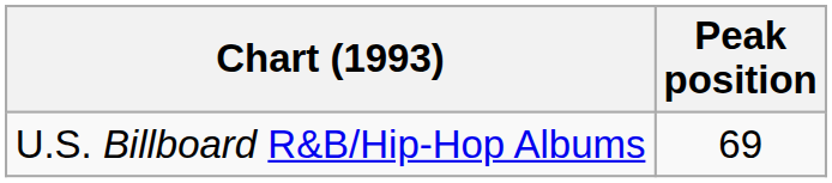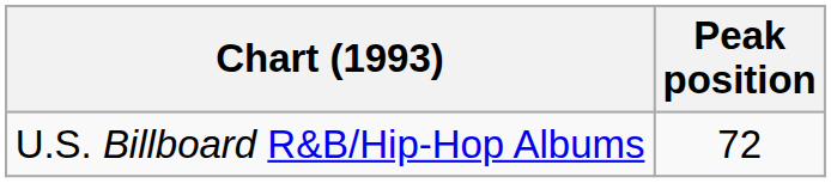U.S. Billboard R&B/Hip-Hop Albums | Peak position: 69 -> 72
